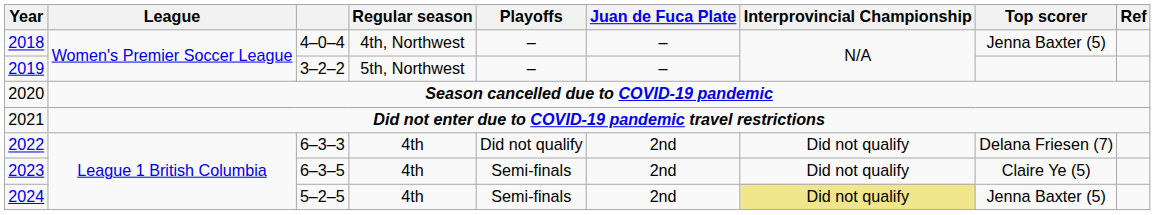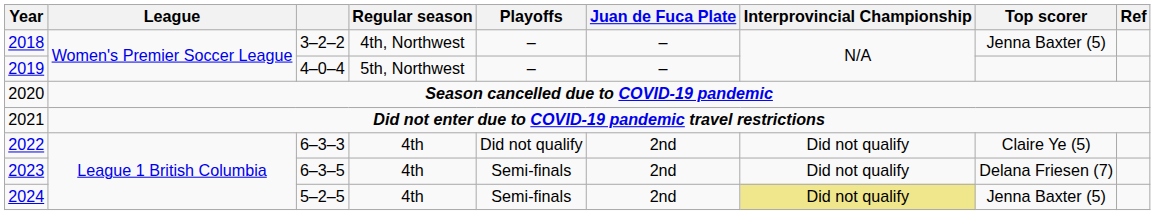2018 | column 3: 4–0–4 -> 3–2–2
2019 | column 3: 3–2–2 -> 4–0–4
2022 | Top scorer: Delana Friesen (7) -> Claire Ye (5)
2023 | Top scorer: Claire Ye (5) -> Delana Friesen (7)
